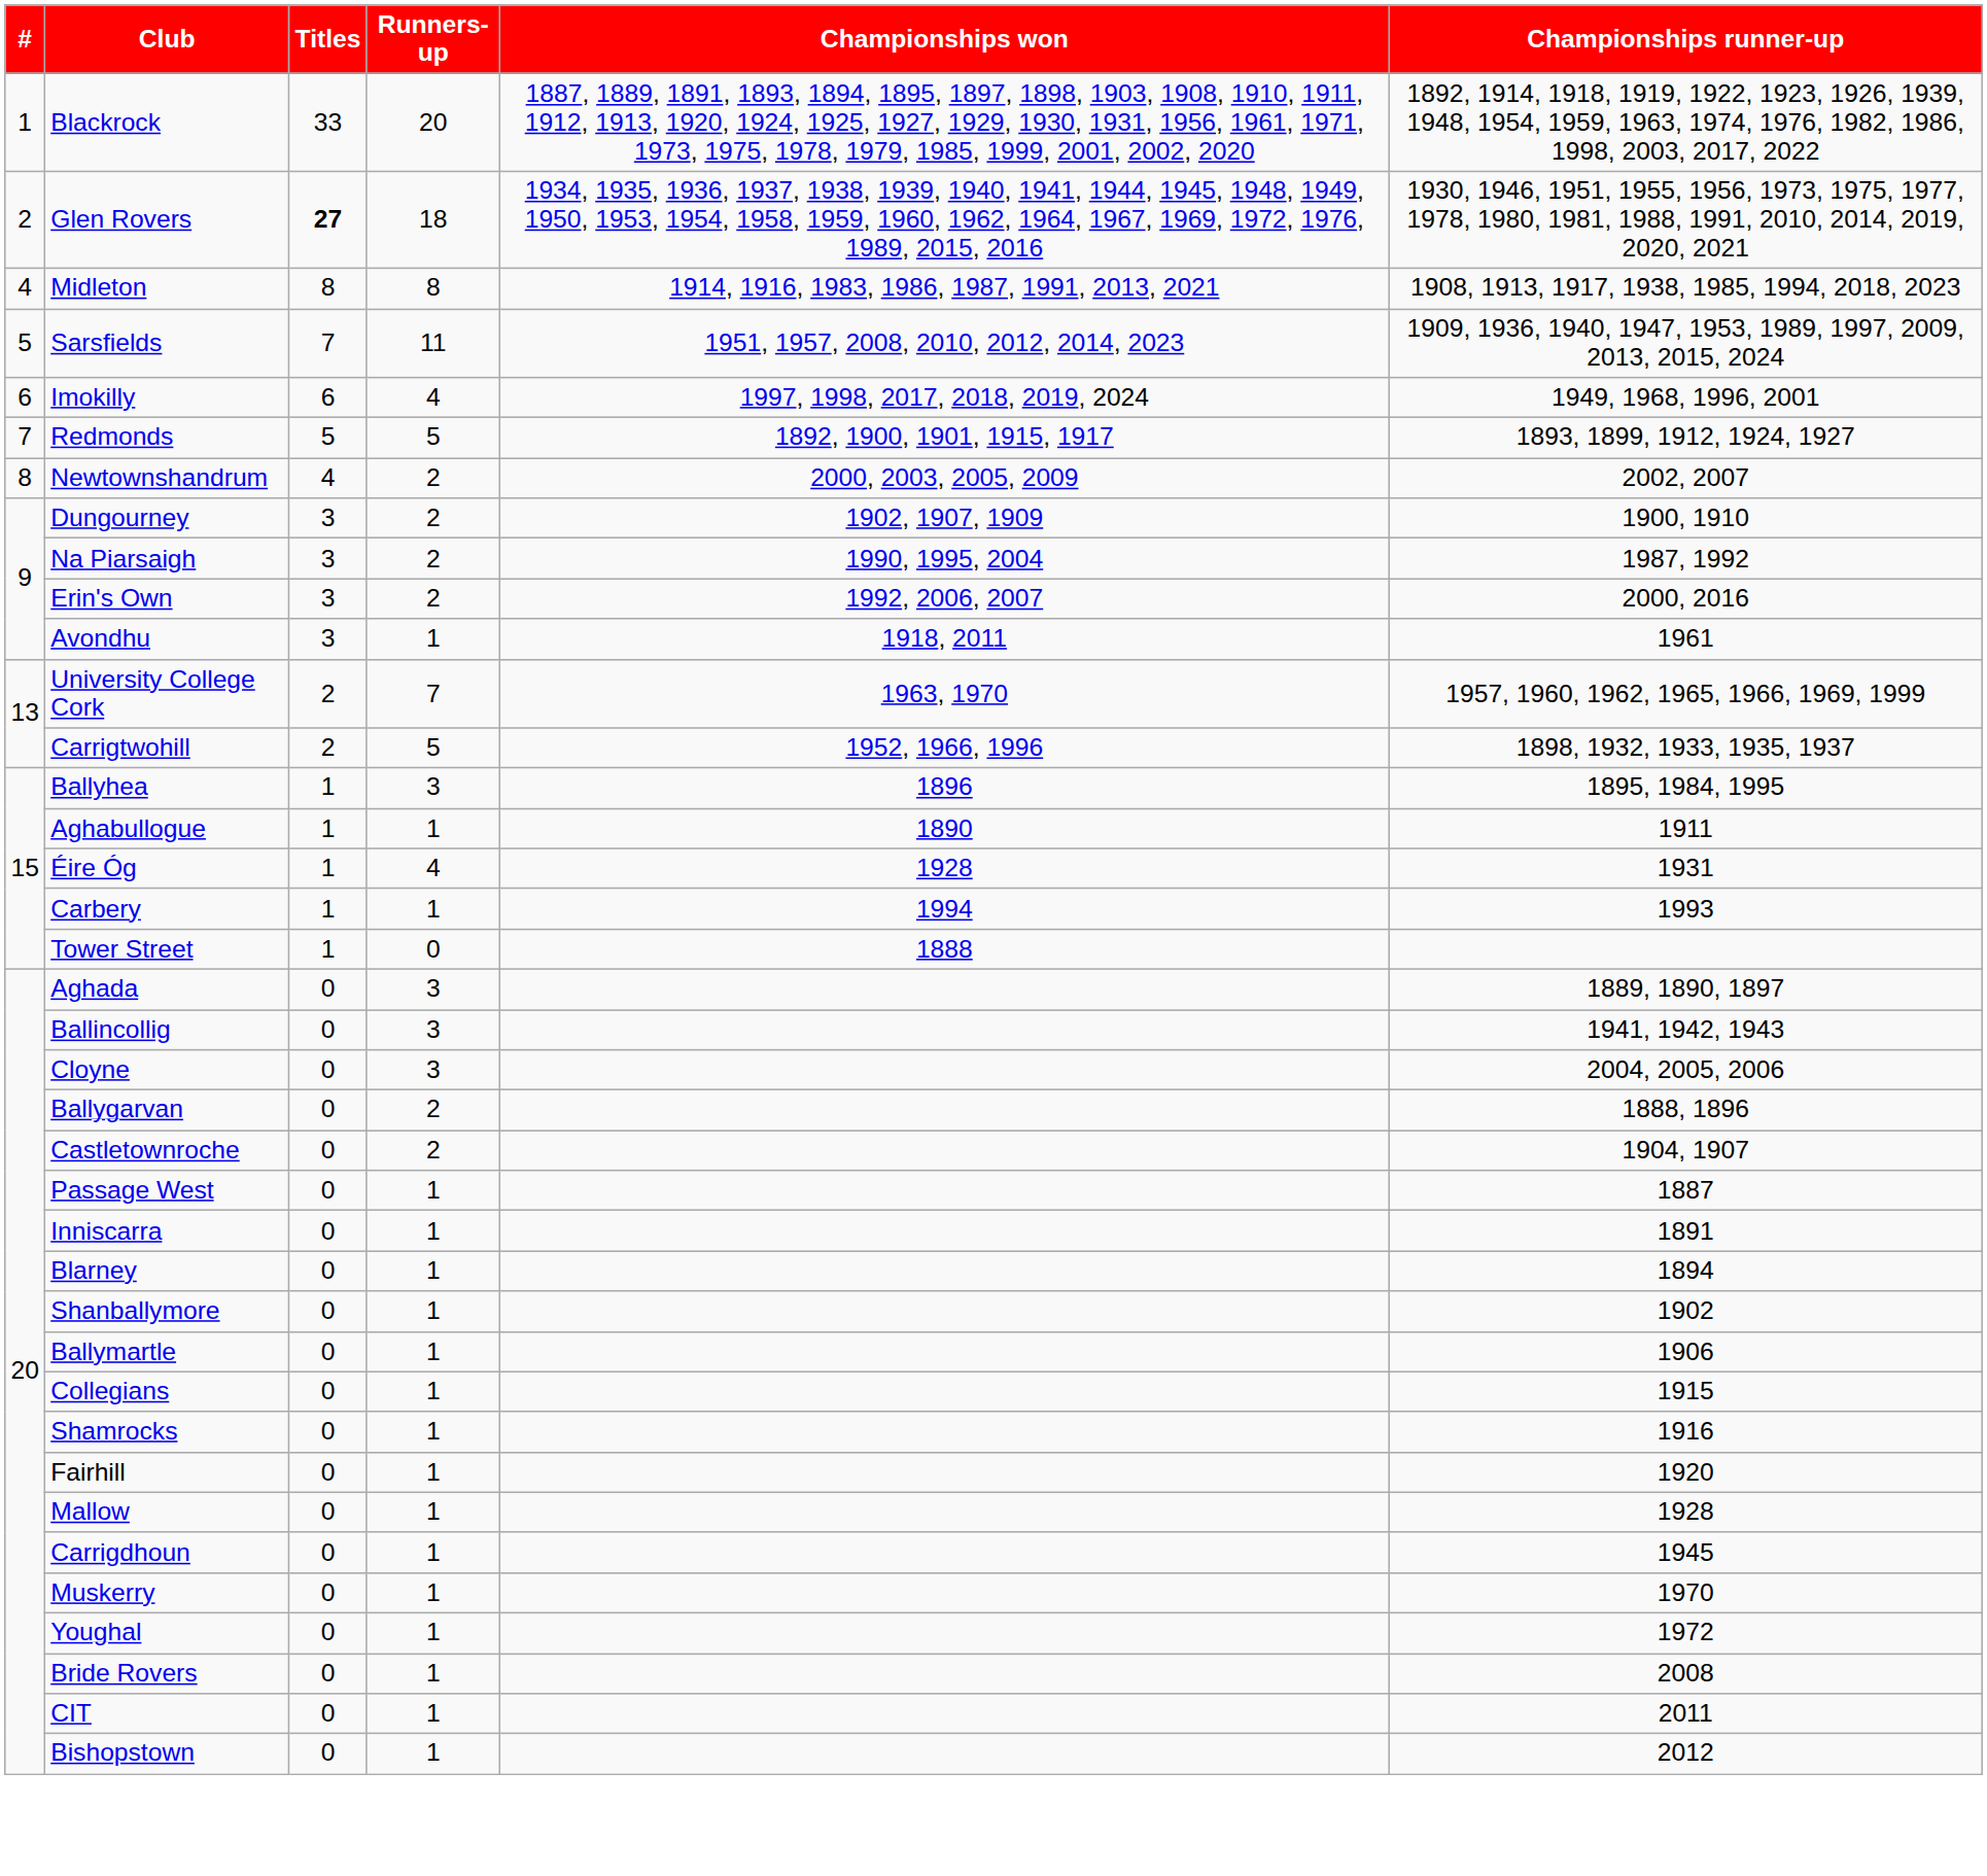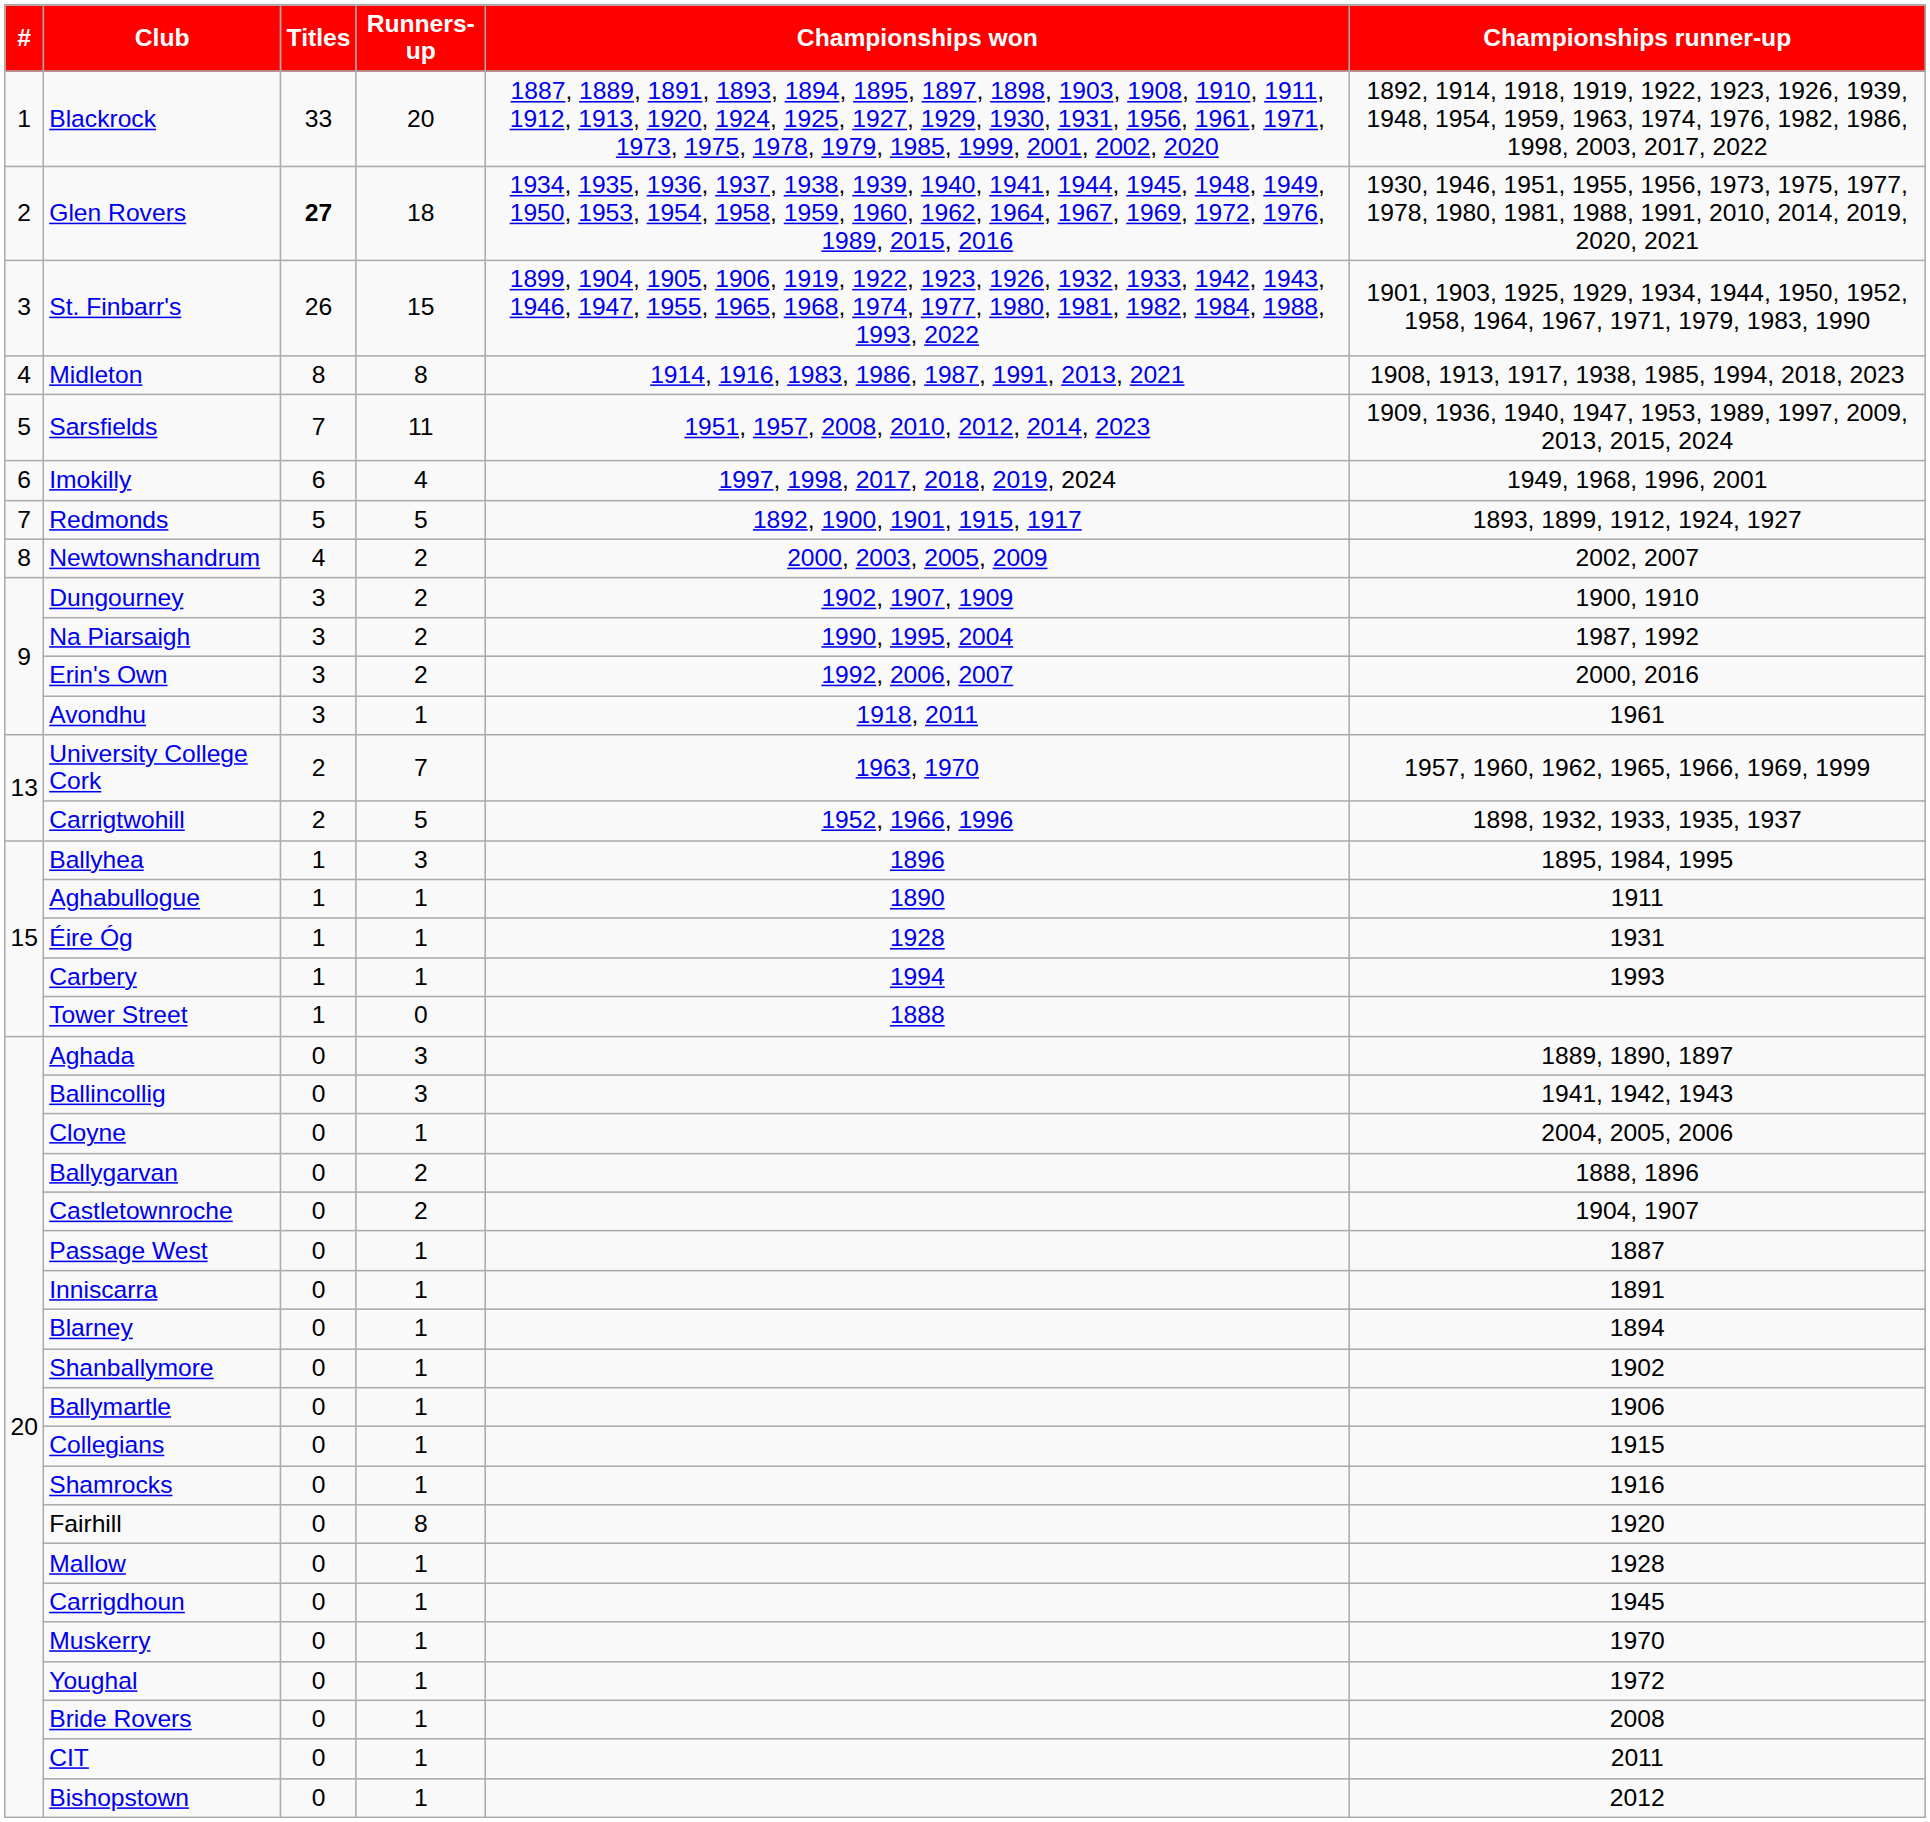+ row: 3 | St. Finbarr's | 26 | 15 | 1899, 1904, 1905, 1906, 1919, 1922, 1923, 1926, 1932, 1933, 1942, 1943, 1946, 1947, 1955, 1965, 1968, 1974, 1977, 1980, 1981, 1982, 1984, 1988, 1993, 2022 | 1901, 1903, 1925, 1929, 1934, 1944, 1950, 1952, 1958, 1964, 1967, 1971, 1979, 1983, 1990
Éire Óg | Runners-up: 4 -> 1
Cloyne | Runners-up: 3 -> 1
Fairhill | Runners-up: 1 -> 8
